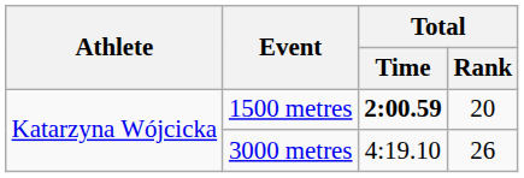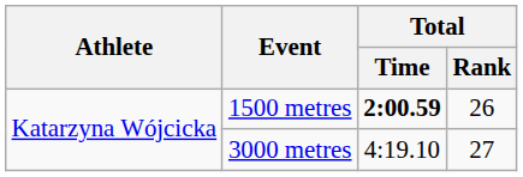1500 metres | Total / Rank: 20 -> 26
3000 metres | Total / Rank: 26 -> 27
